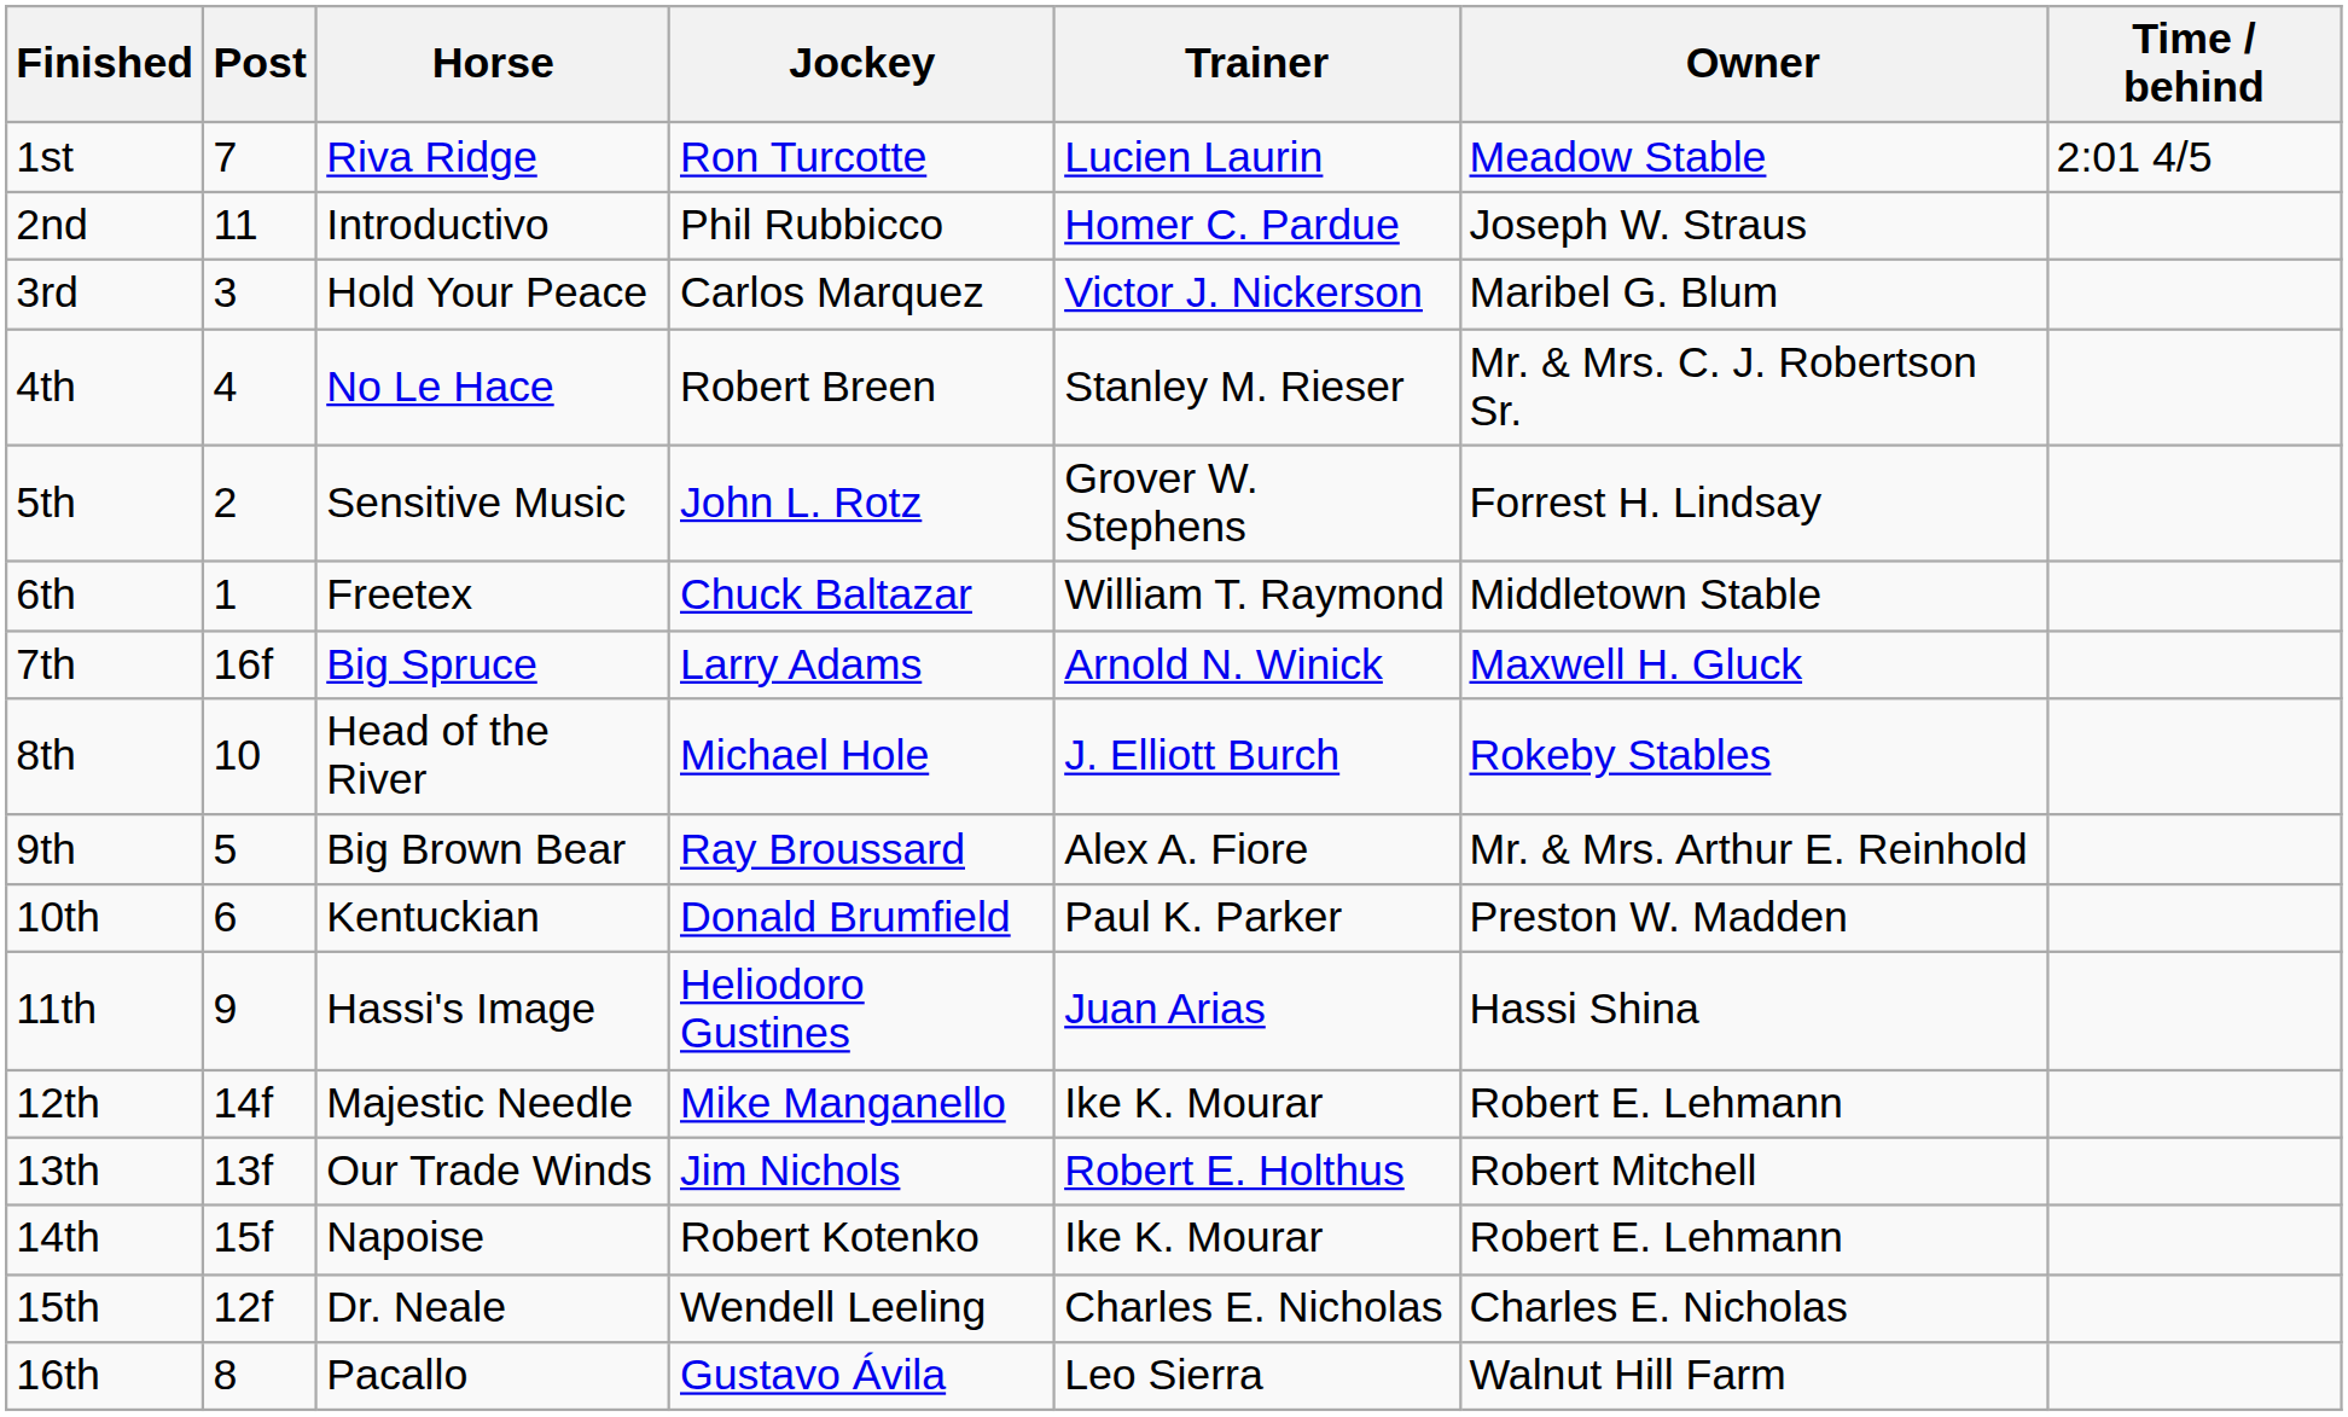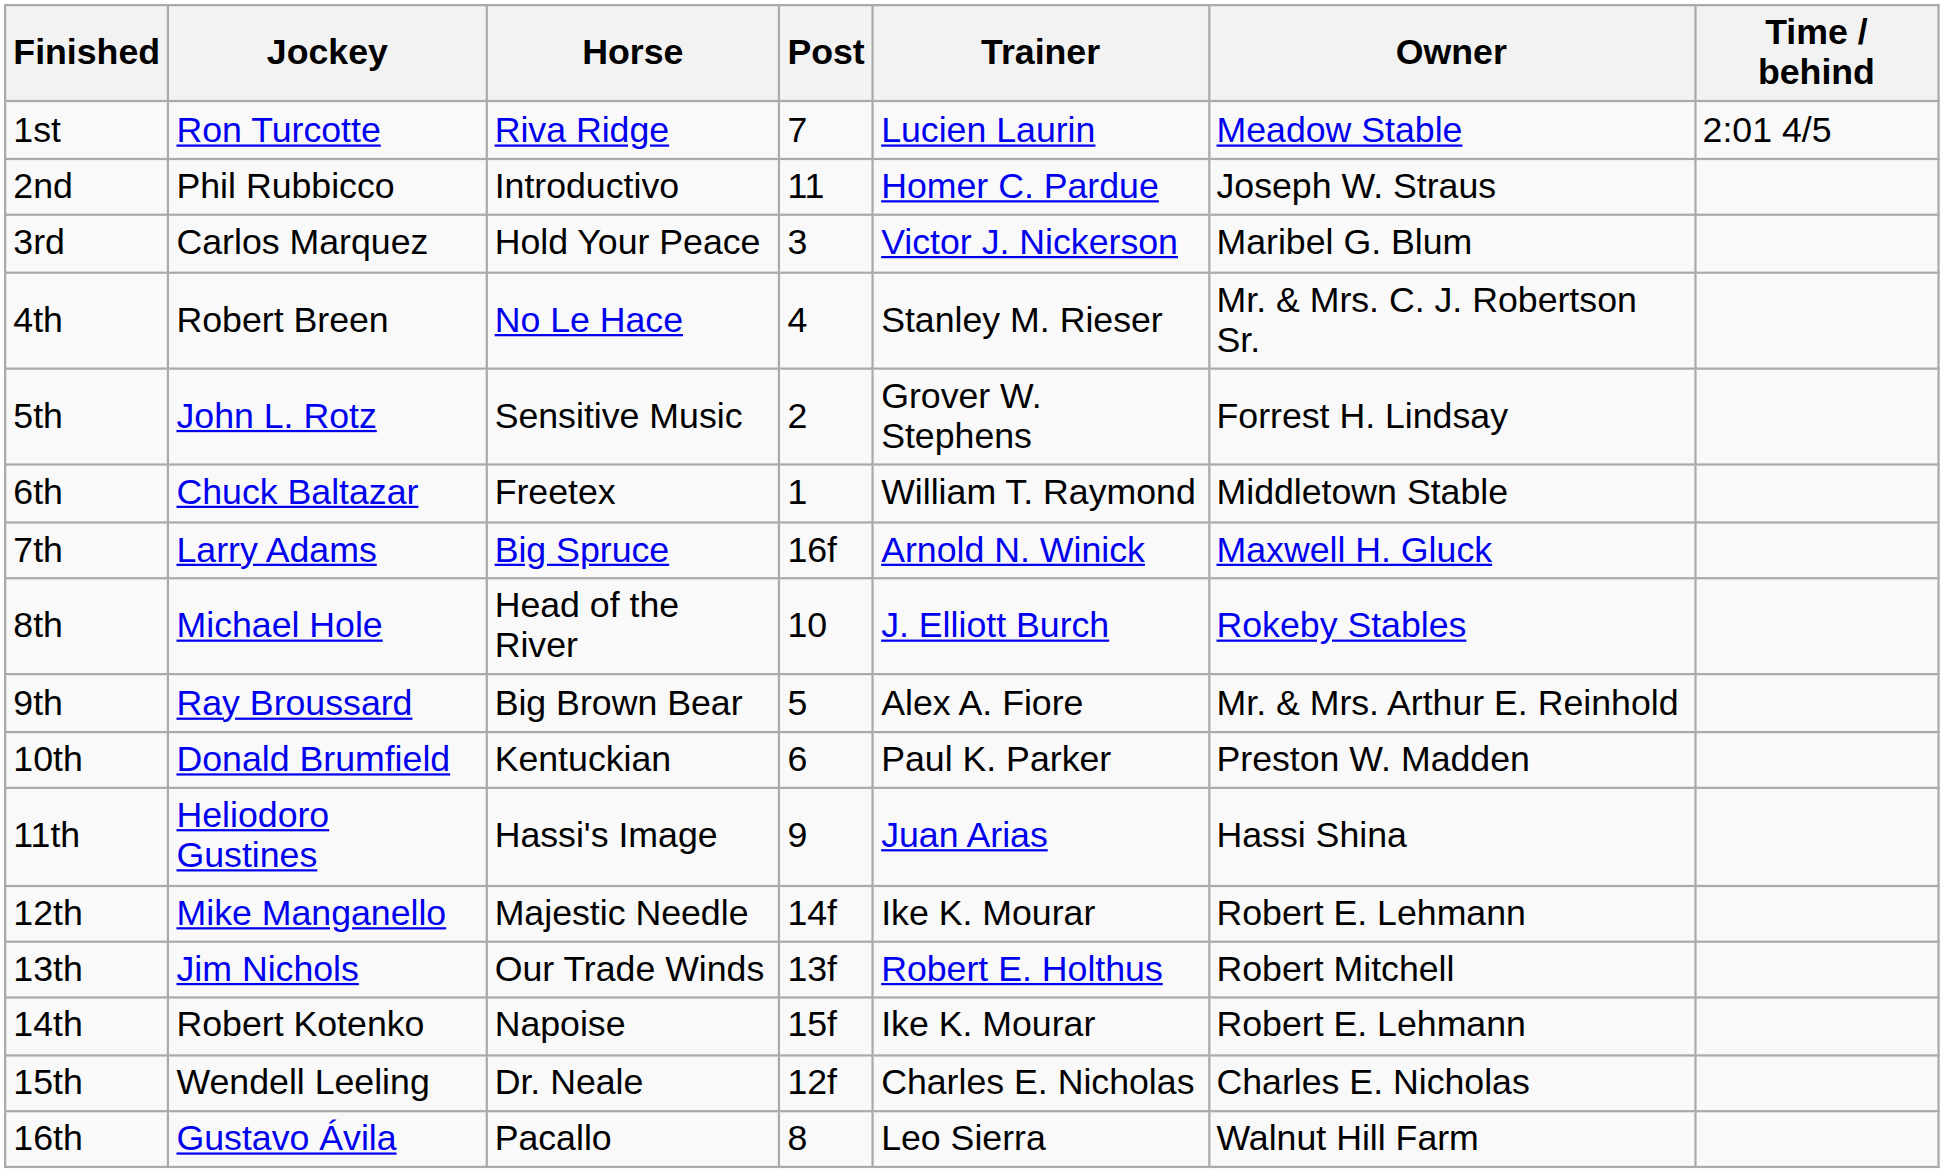columns swapped: Post <-> Jockey
